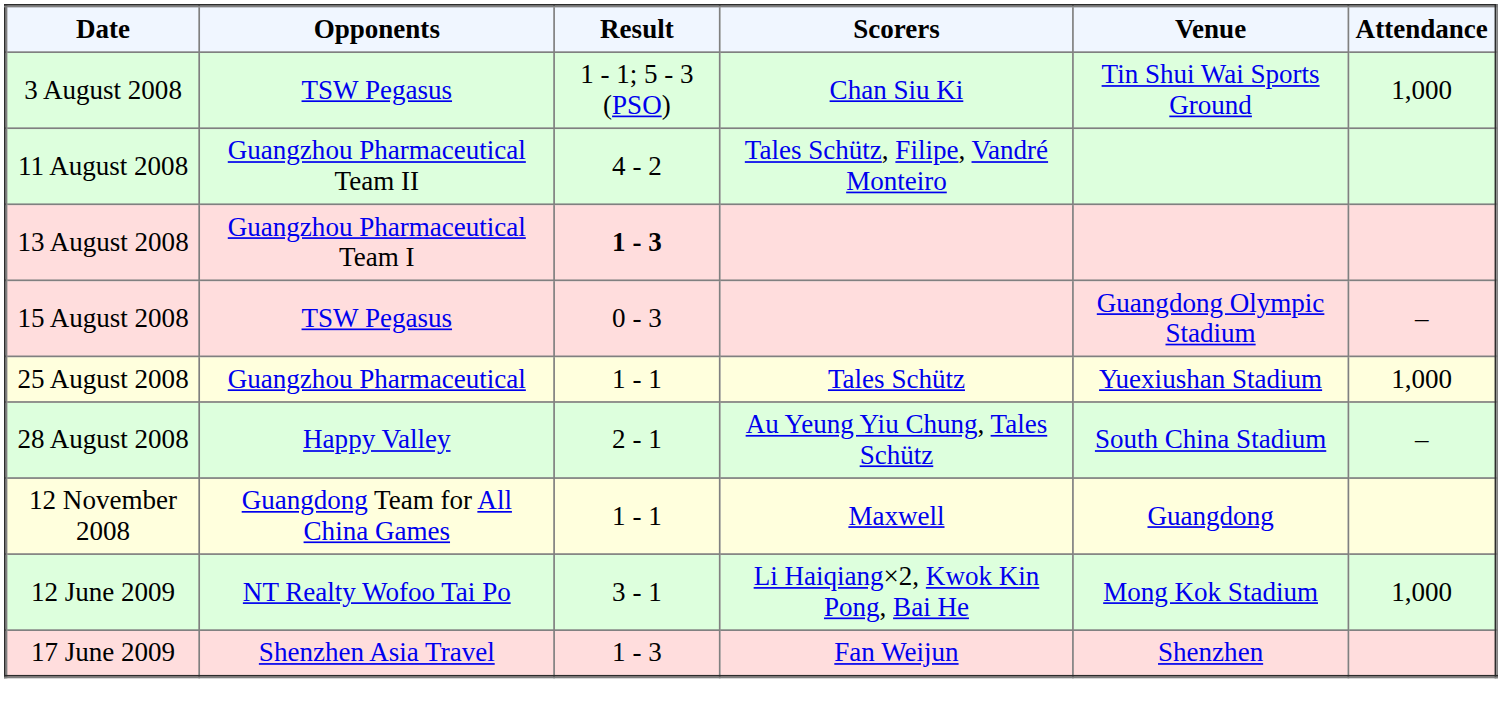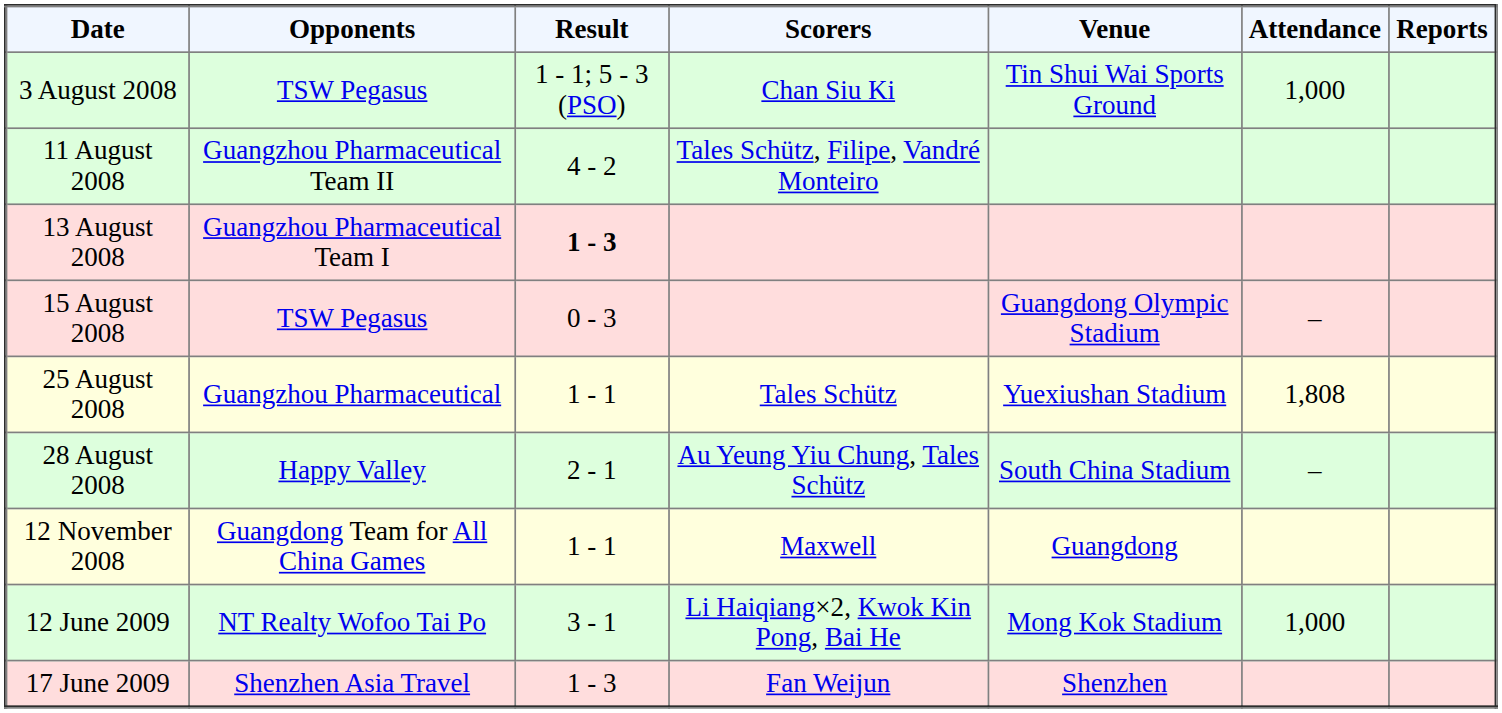+ column: Reports
25 August 2008 | Attendance: 1,000 -> 1,808
